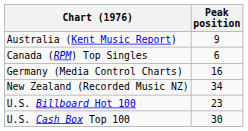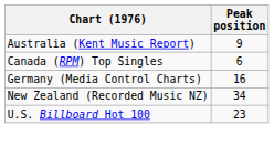- row: U.S. Cash Box Top 100 | 30
